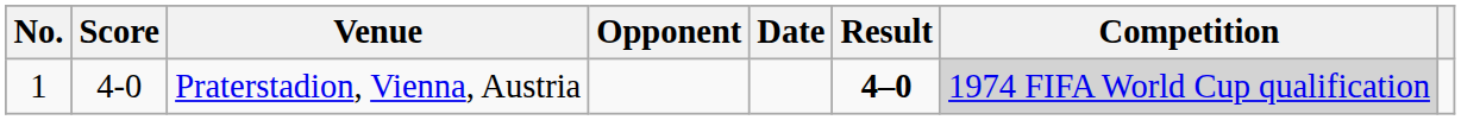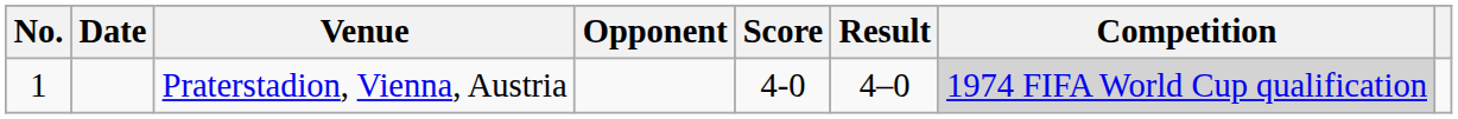columns swapped: Date <-> Score
Praterstadion, Vienna, Austria | Result: bold -> normal
